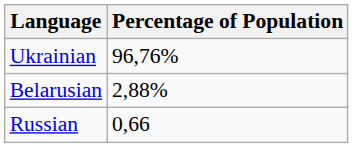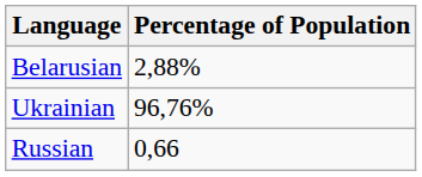rows swapped: Ukrainian <-> Belarusian
